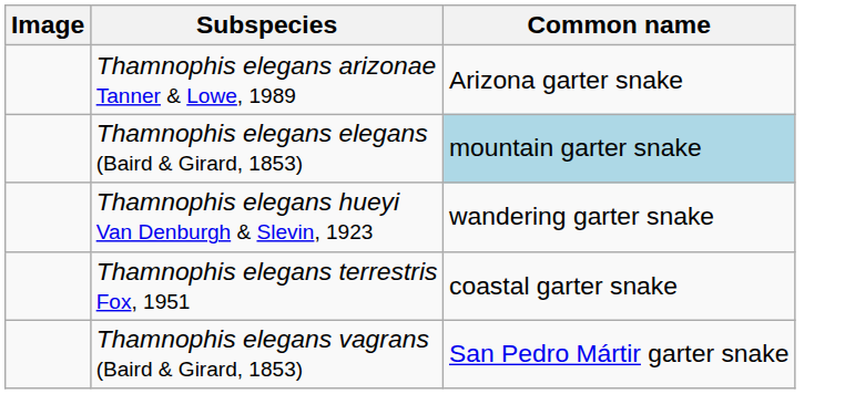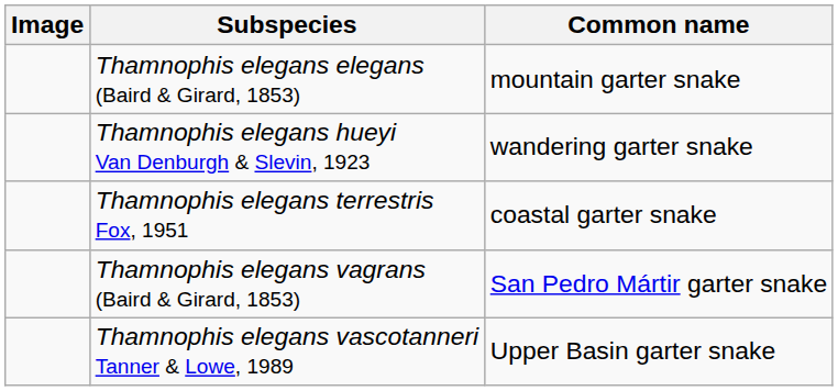- row: Thamnophis elegans arizonae Tanner & Lowe, 1989 | Arizona garter snake
Thamnophis elegans elegans (Baird & Girard, 1853) | Common name: lightblue background -> no background
+ row: Thamnophis elegans vascotanneri Tanner & Lowe, 1989 | Upper Basin garter snake
